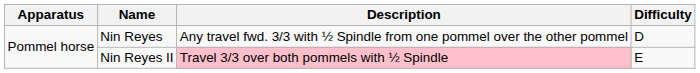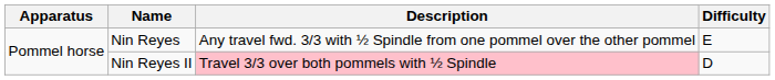Nin Reyes | Difficulty: D -> E
Nin Reyes II | Difficulty: E -> D
